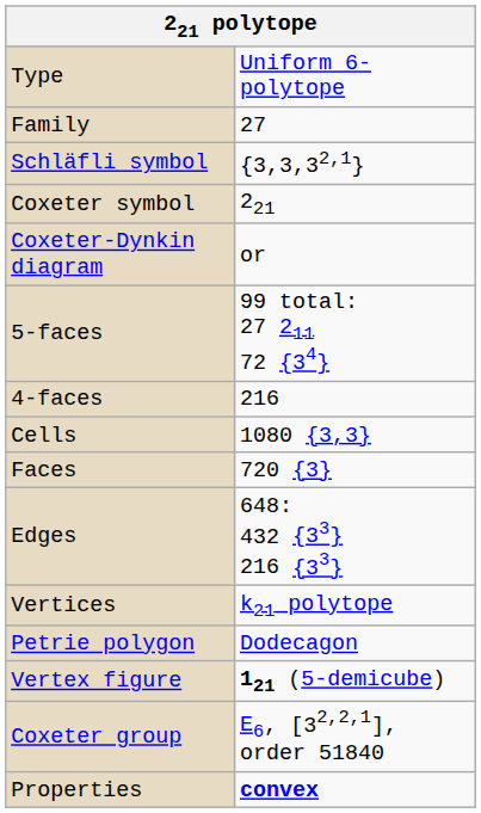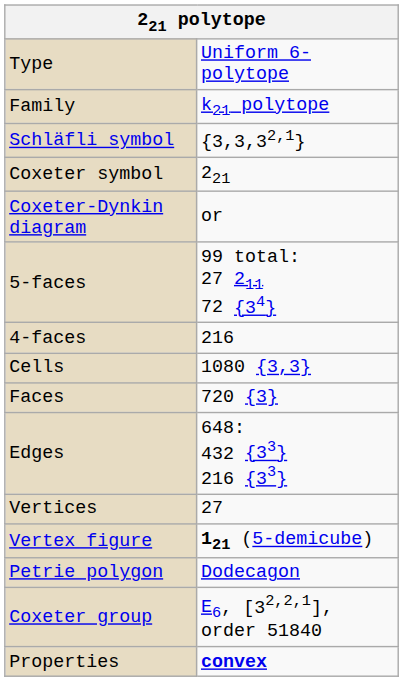Family | column 2: 27 -> k21 polytope
Vertices | column 2: k21 polytope -> 27
rows swapped: Vertex figure <-> Petrie polygon
